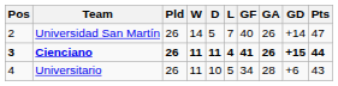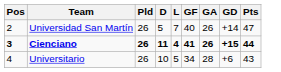- column: W | 14 | 11 | 11
